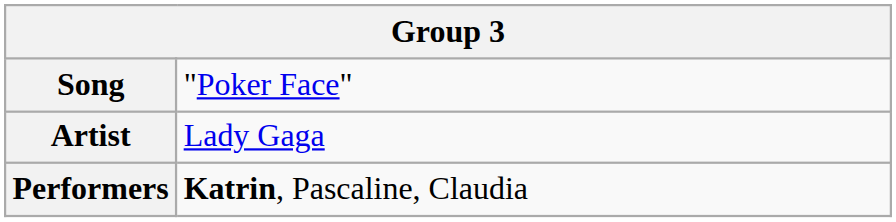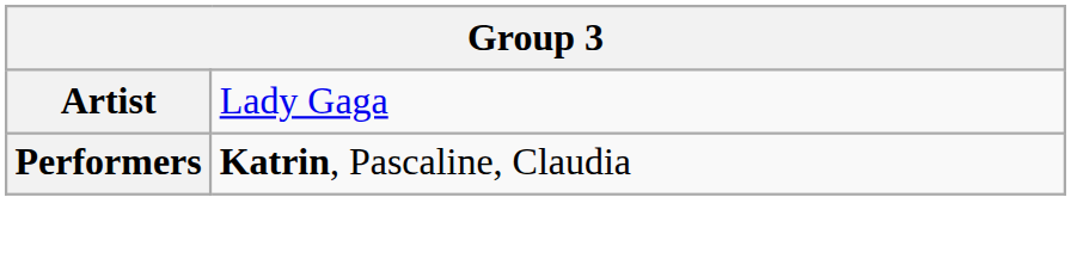- row: Song | "Poker Face"
